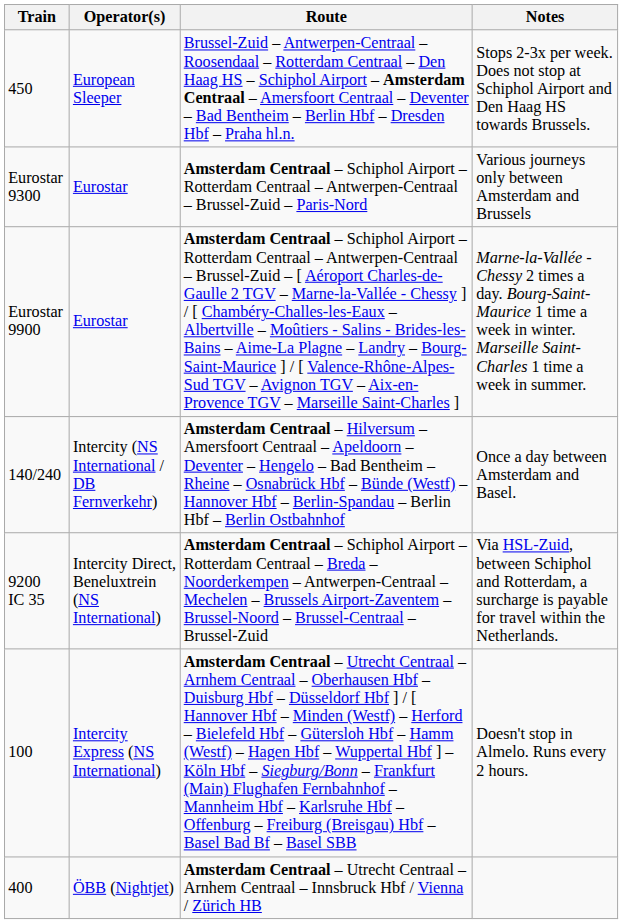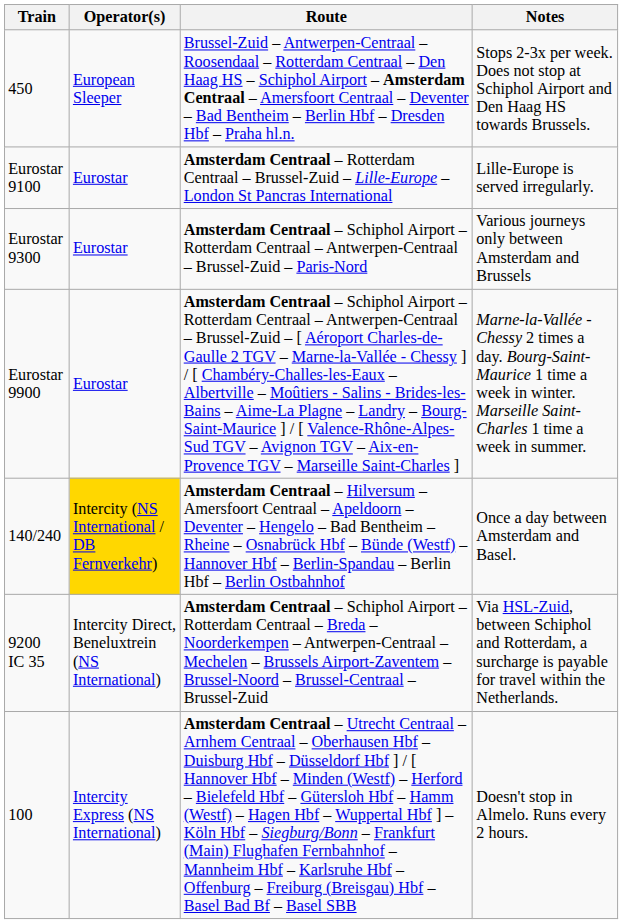+ row: Eurostar 9100 | Eurostar | Amsterdam Centraal – Rotterdam Centraal – Brussel-Zuid – Lille-Europe – London St Pancras International | Lille-Europe is served irregularly.
140/240 | Operator(s): no background -> gold background
- row: 400 | ÖBB (Nightjet) | Amsterdam Centraal – Utrecht Centraal – Arnhem Centraal – Innsbruck Hbf / Vienna / Zürich HB
